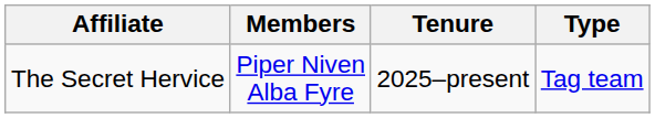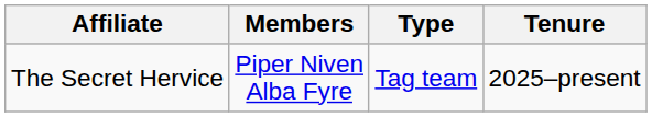columns swapped: Tenure <-> Type
